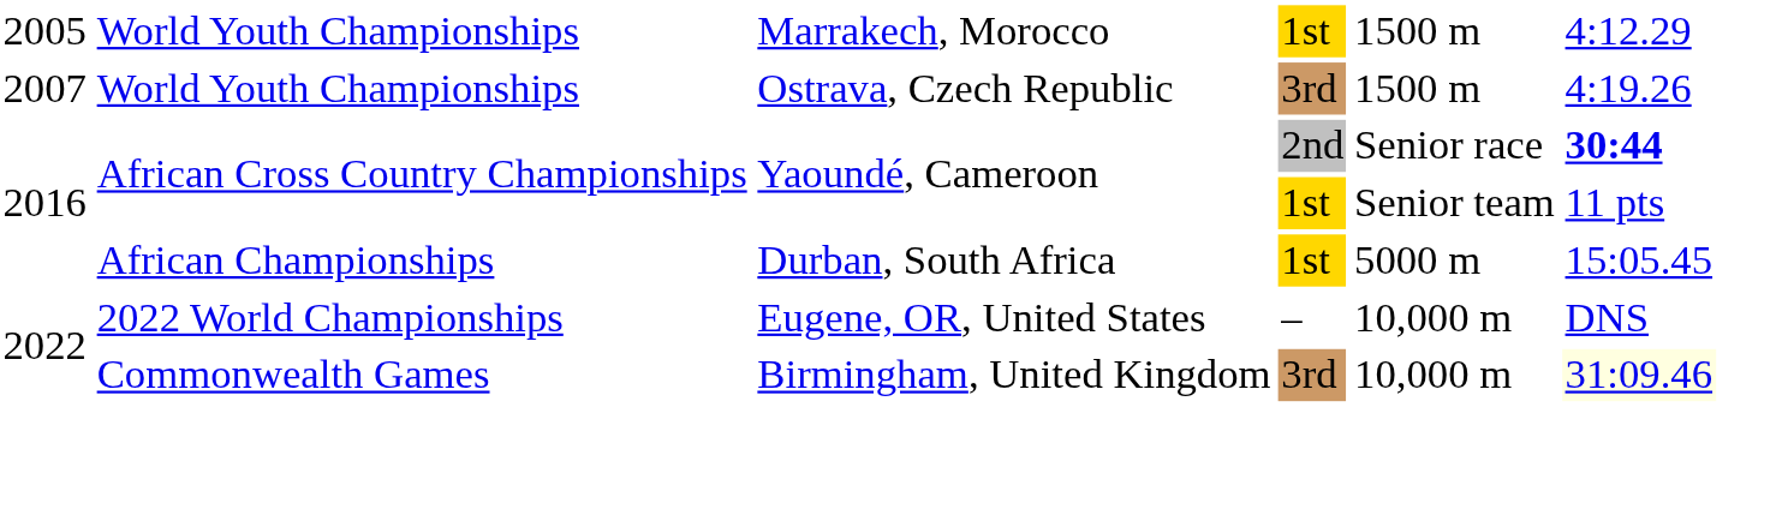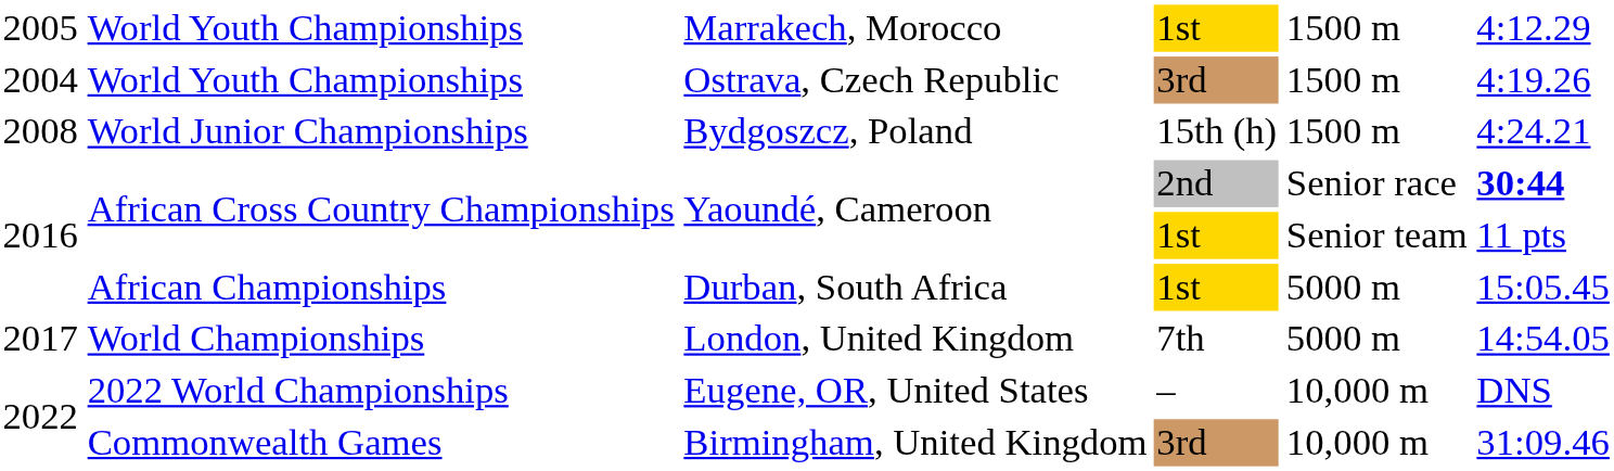World Youth Championships / 3rd | column 1: 2007 -> 2004
+ row: 2008 | World Junior Championships | Bydgoszcz, Poland | 15th (h) | 1500 m | 4:24.21
+ row: 2017 | World Championships | London, United Kingdom | 7th | 5000 m | 14:54.05
Commonwealth Games | column 6: lightyellow background -> no background
